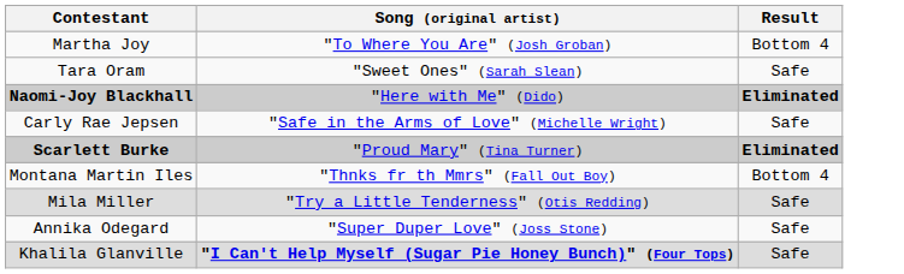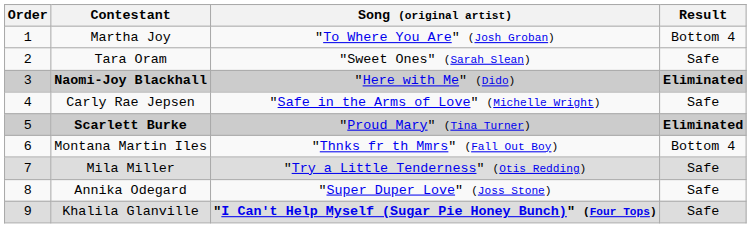+ column: Order | 1 | 2 | 3 | 4 | 5 | 6 | 7 | 8 | 9
